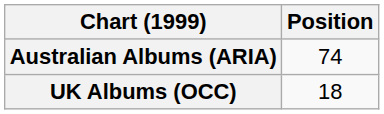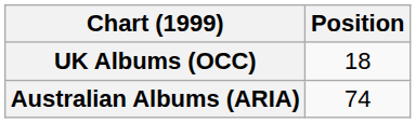rows swapped: Australian Albums (ARIA) <-> UK Albums (OCC)
